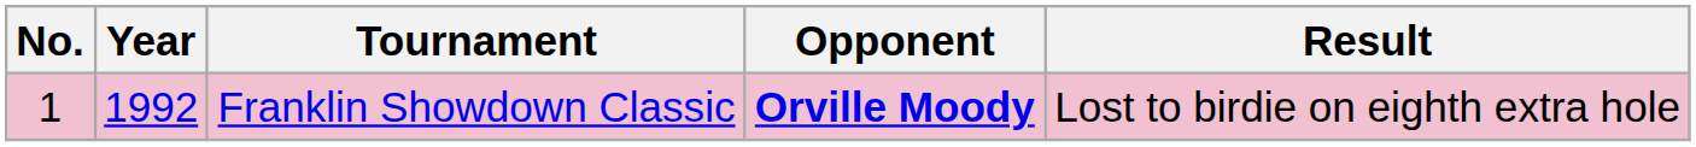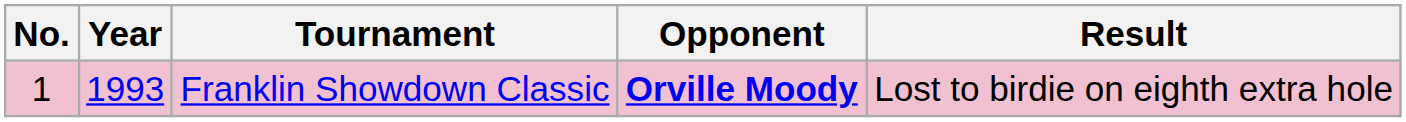Franklin Showdown Classic | Year: 1992 -> 1993
